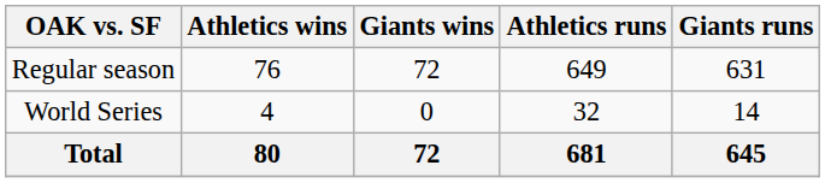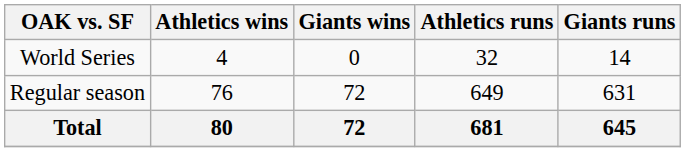rows swapped: Regular season <-> World Series
